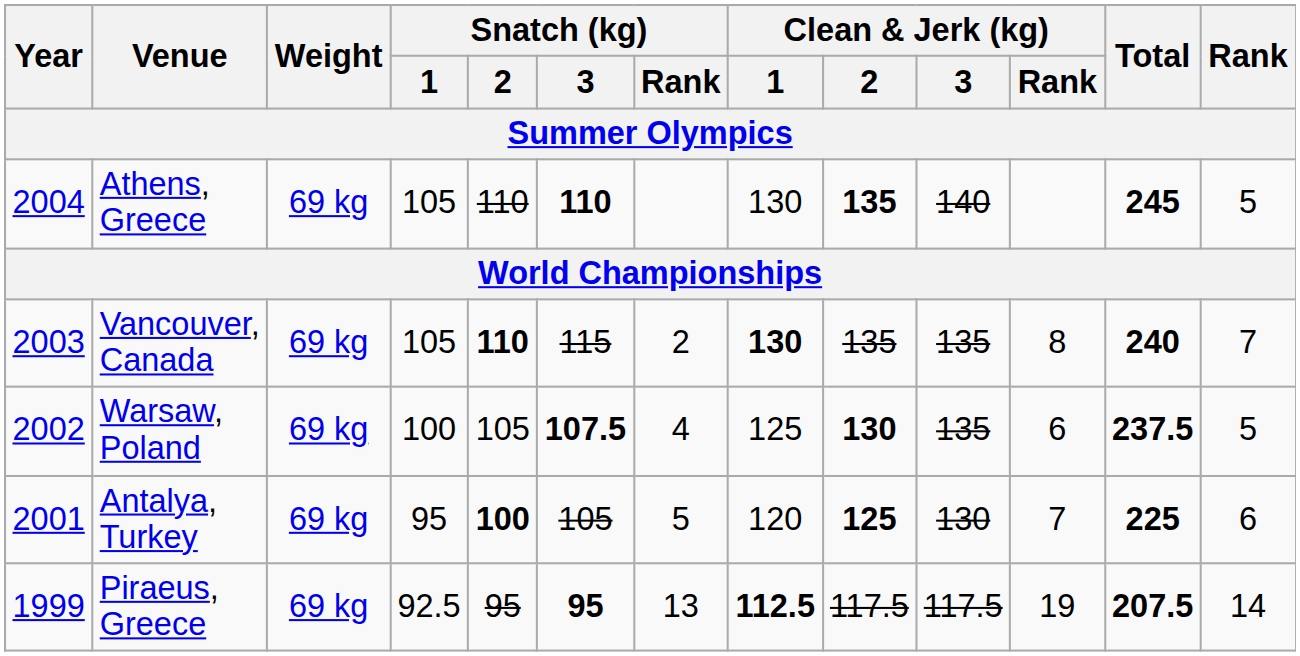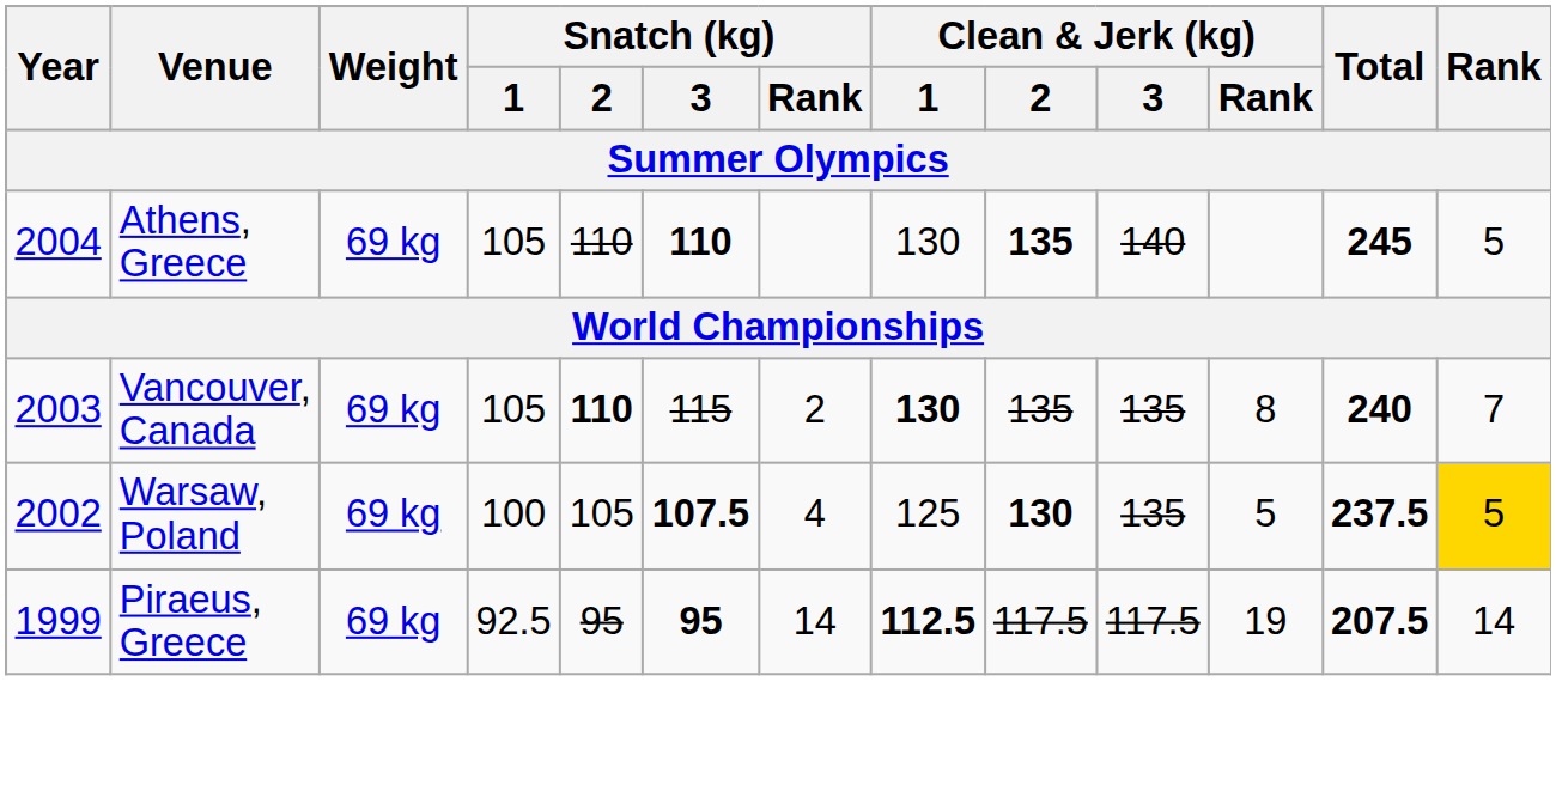Warsaw, Poland | Clean & Jerk (kg) / Rank: 6 -> 5
Warsaw, Poland | Rank: no background -> gold background
- row: 2001 | Antalya, Turkey | 69 kg | 95 | 100 | 105 | 5 | 120 | 125 | 130 | 7 | 225 | 6
Piraeus, Greece | Snatch (kg) / Rank: 13 -> 14
